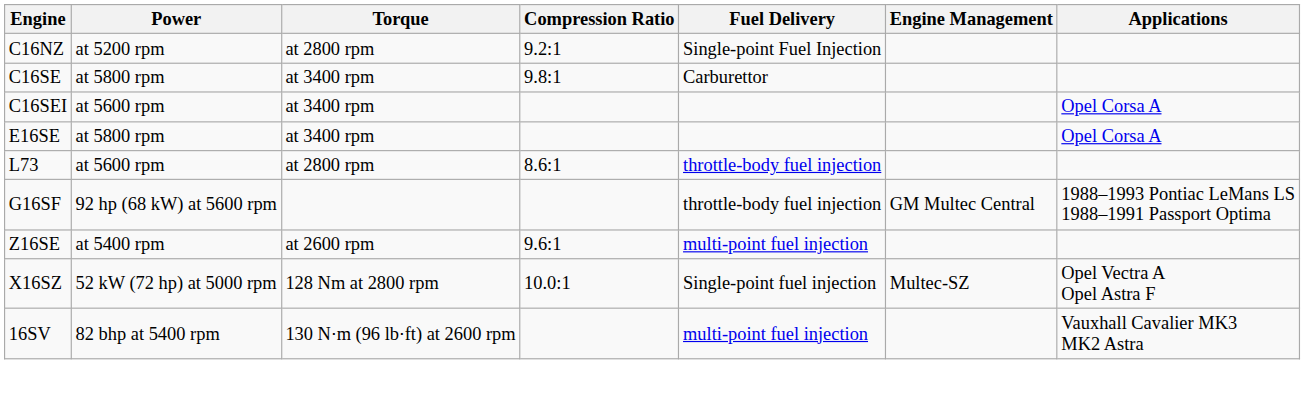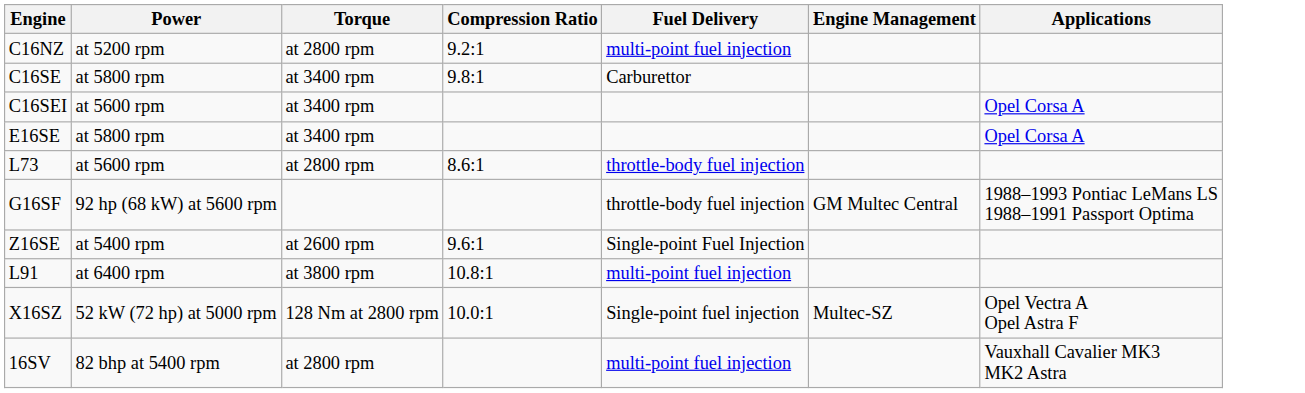C16NZ | Fuel Delivery: Single-point Fuel Injection -> multi-point fuel injection
Z16SE | Fuel Delivery: multi-point fuel injection -> Single-point Fuel Injection
+ row: L91 | at 6400 rpm | at 3800 rpm | 10.8:1 | multi-point fuel injection
16SV | Torque: 130 N⋅m (96 lb⋅ft) at 2600 rpm -> at 2800 rpm
